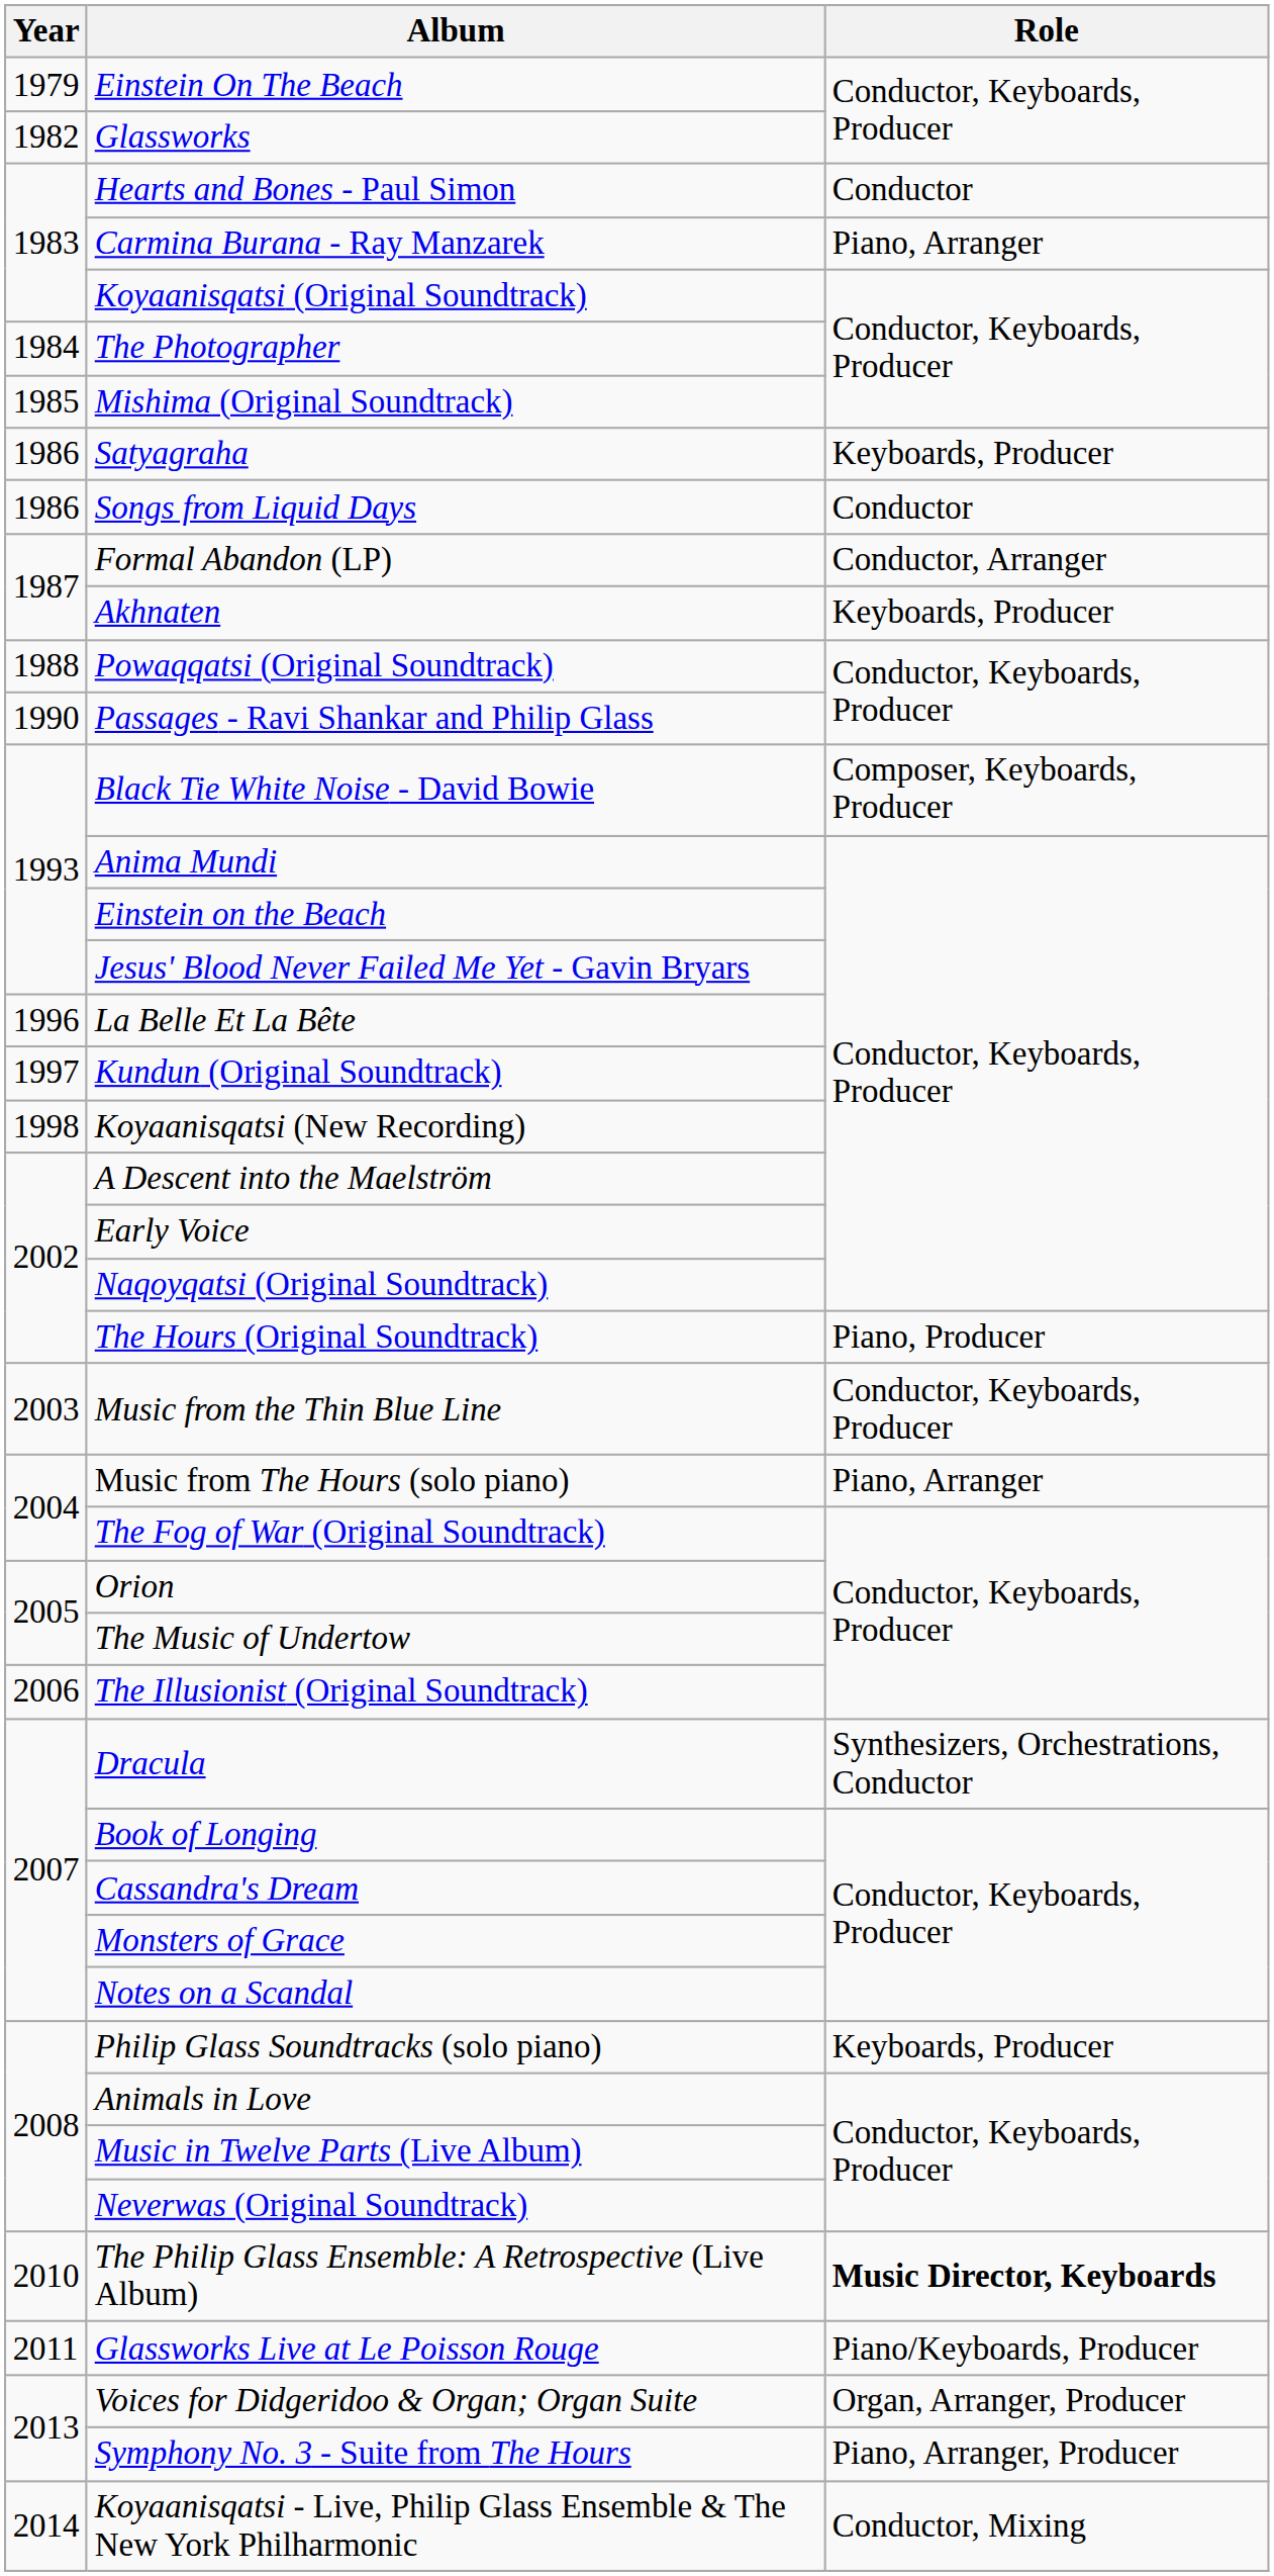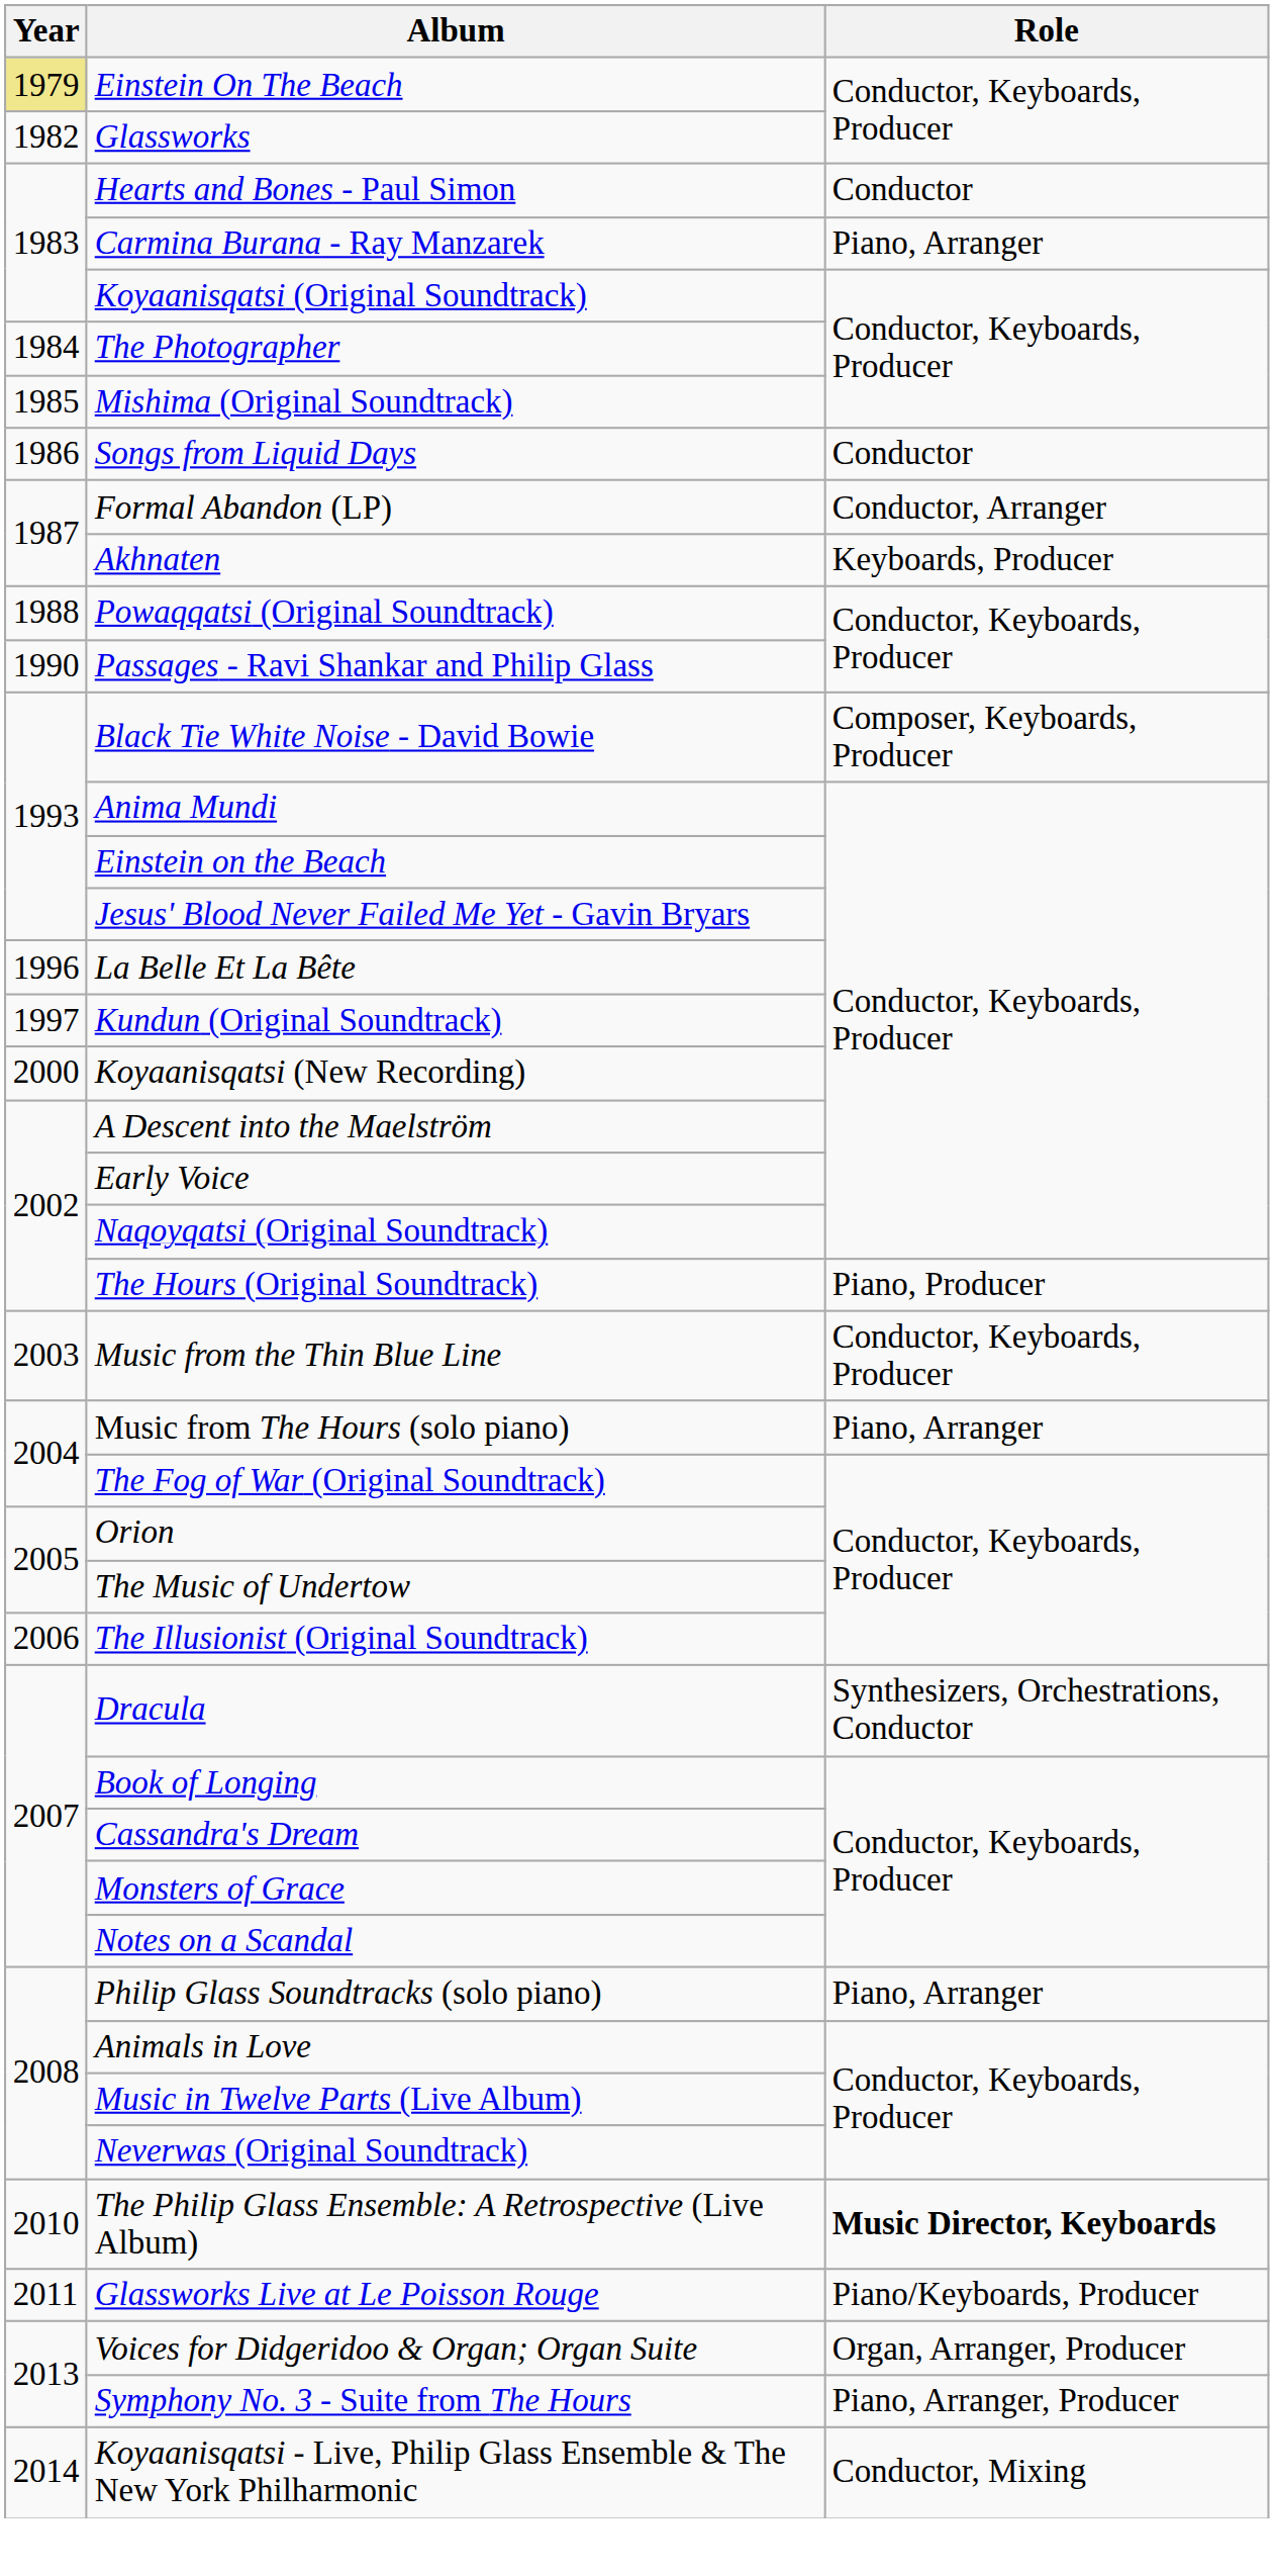Einstein On The Beach | Year: no background -> khaki background
- row: 1986 | Satyagraha | Keyboards, Producer
Koyaanisqatsi (New Recording) | Year: 1998 -> 2000
Philip Glass Soundtracks (solo piano) | Role: Keyboards, Producer -> Piano, Arranger
